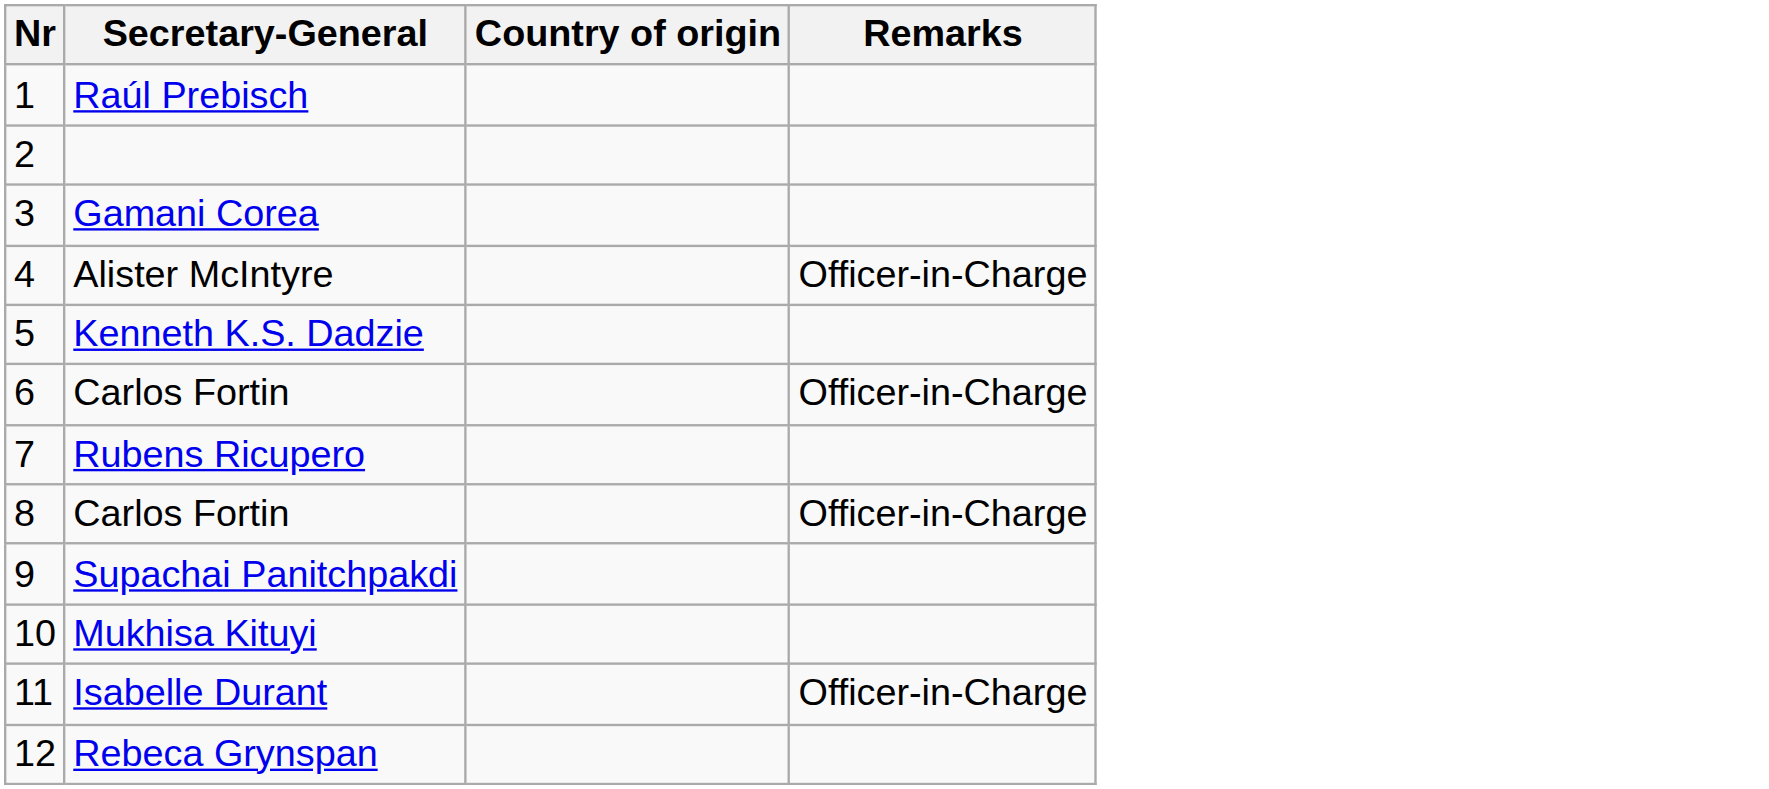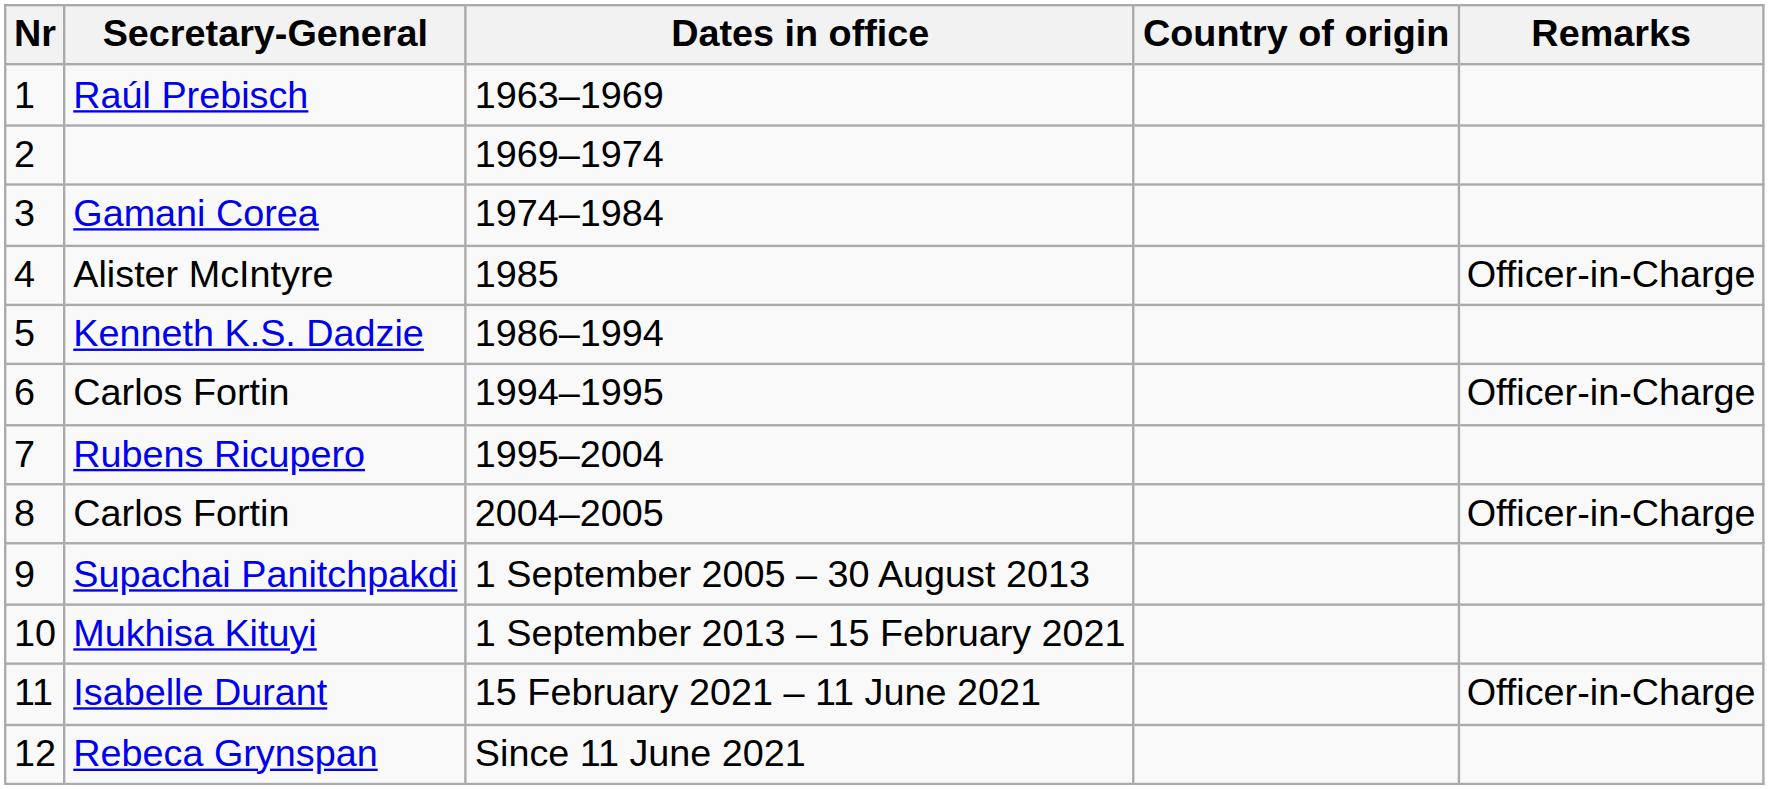+ column: Dates in office | 1963–1969 | 1969–1974 | 1974–1984 | 1985 | 1986–1994 | 1994–1995 | 1995–2004 | 2004–2005 | 1 September 2005 – 30 August 2013 | 1 September 2013 – 15 February 2021 | 15 February 2021 – 11 June 2021 | Since 11 June 2021
